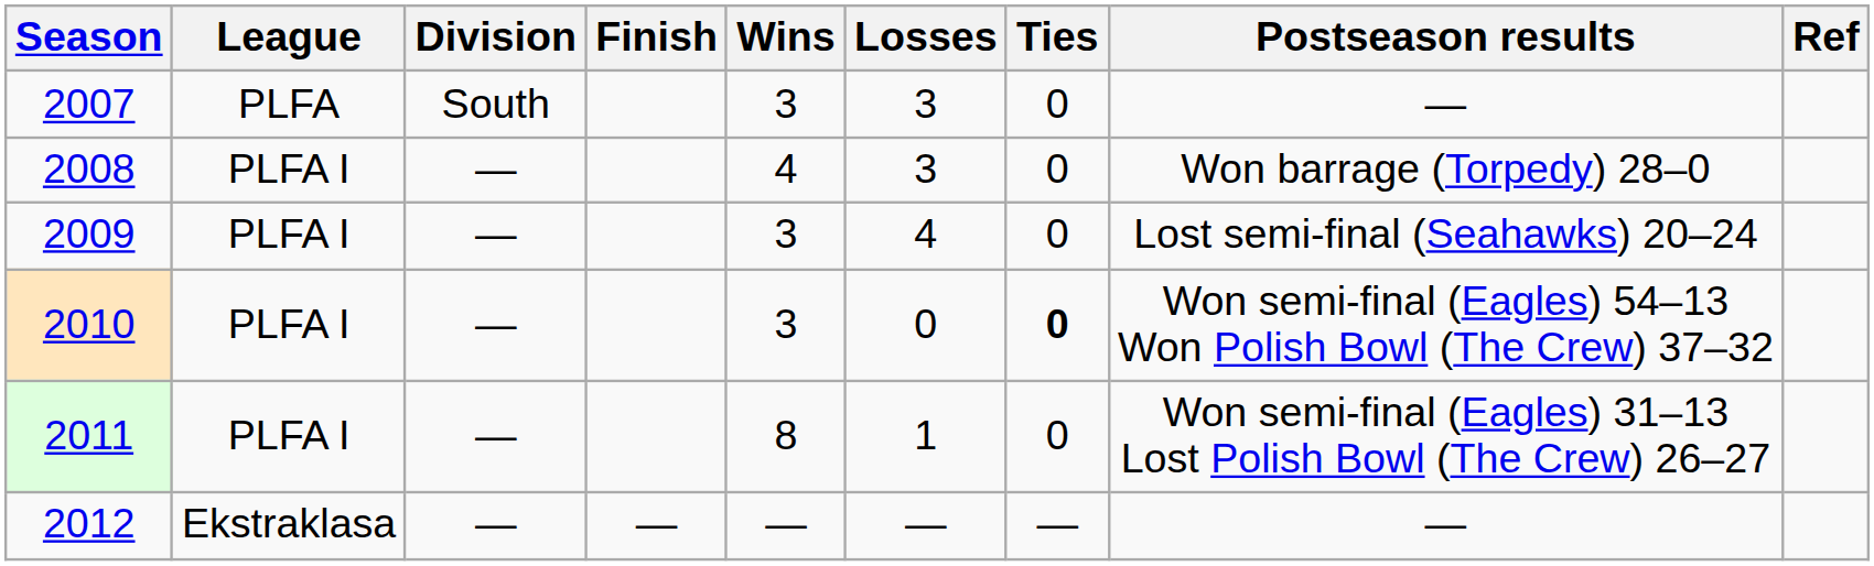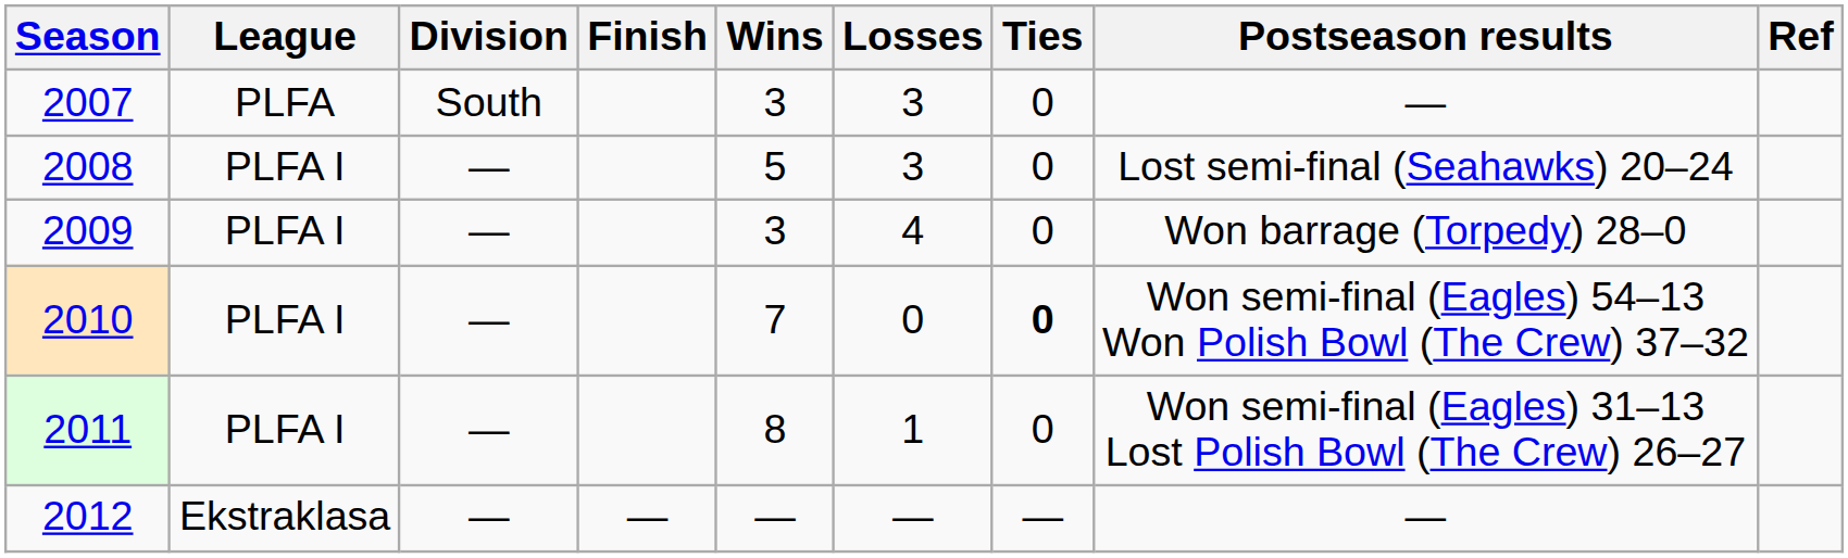2008 | Wins: 4 -> 5
2008 | Postseason results: Won barrage (Torpedy) 28–0 -> Lost semi-final (Seahawks) 20–24
2009 | Postseason results: Lost semi-final (Seahawks) 20–24 -> Won barrage (Torpedy) 28–0
2010 | Wins: 3 -> 7
